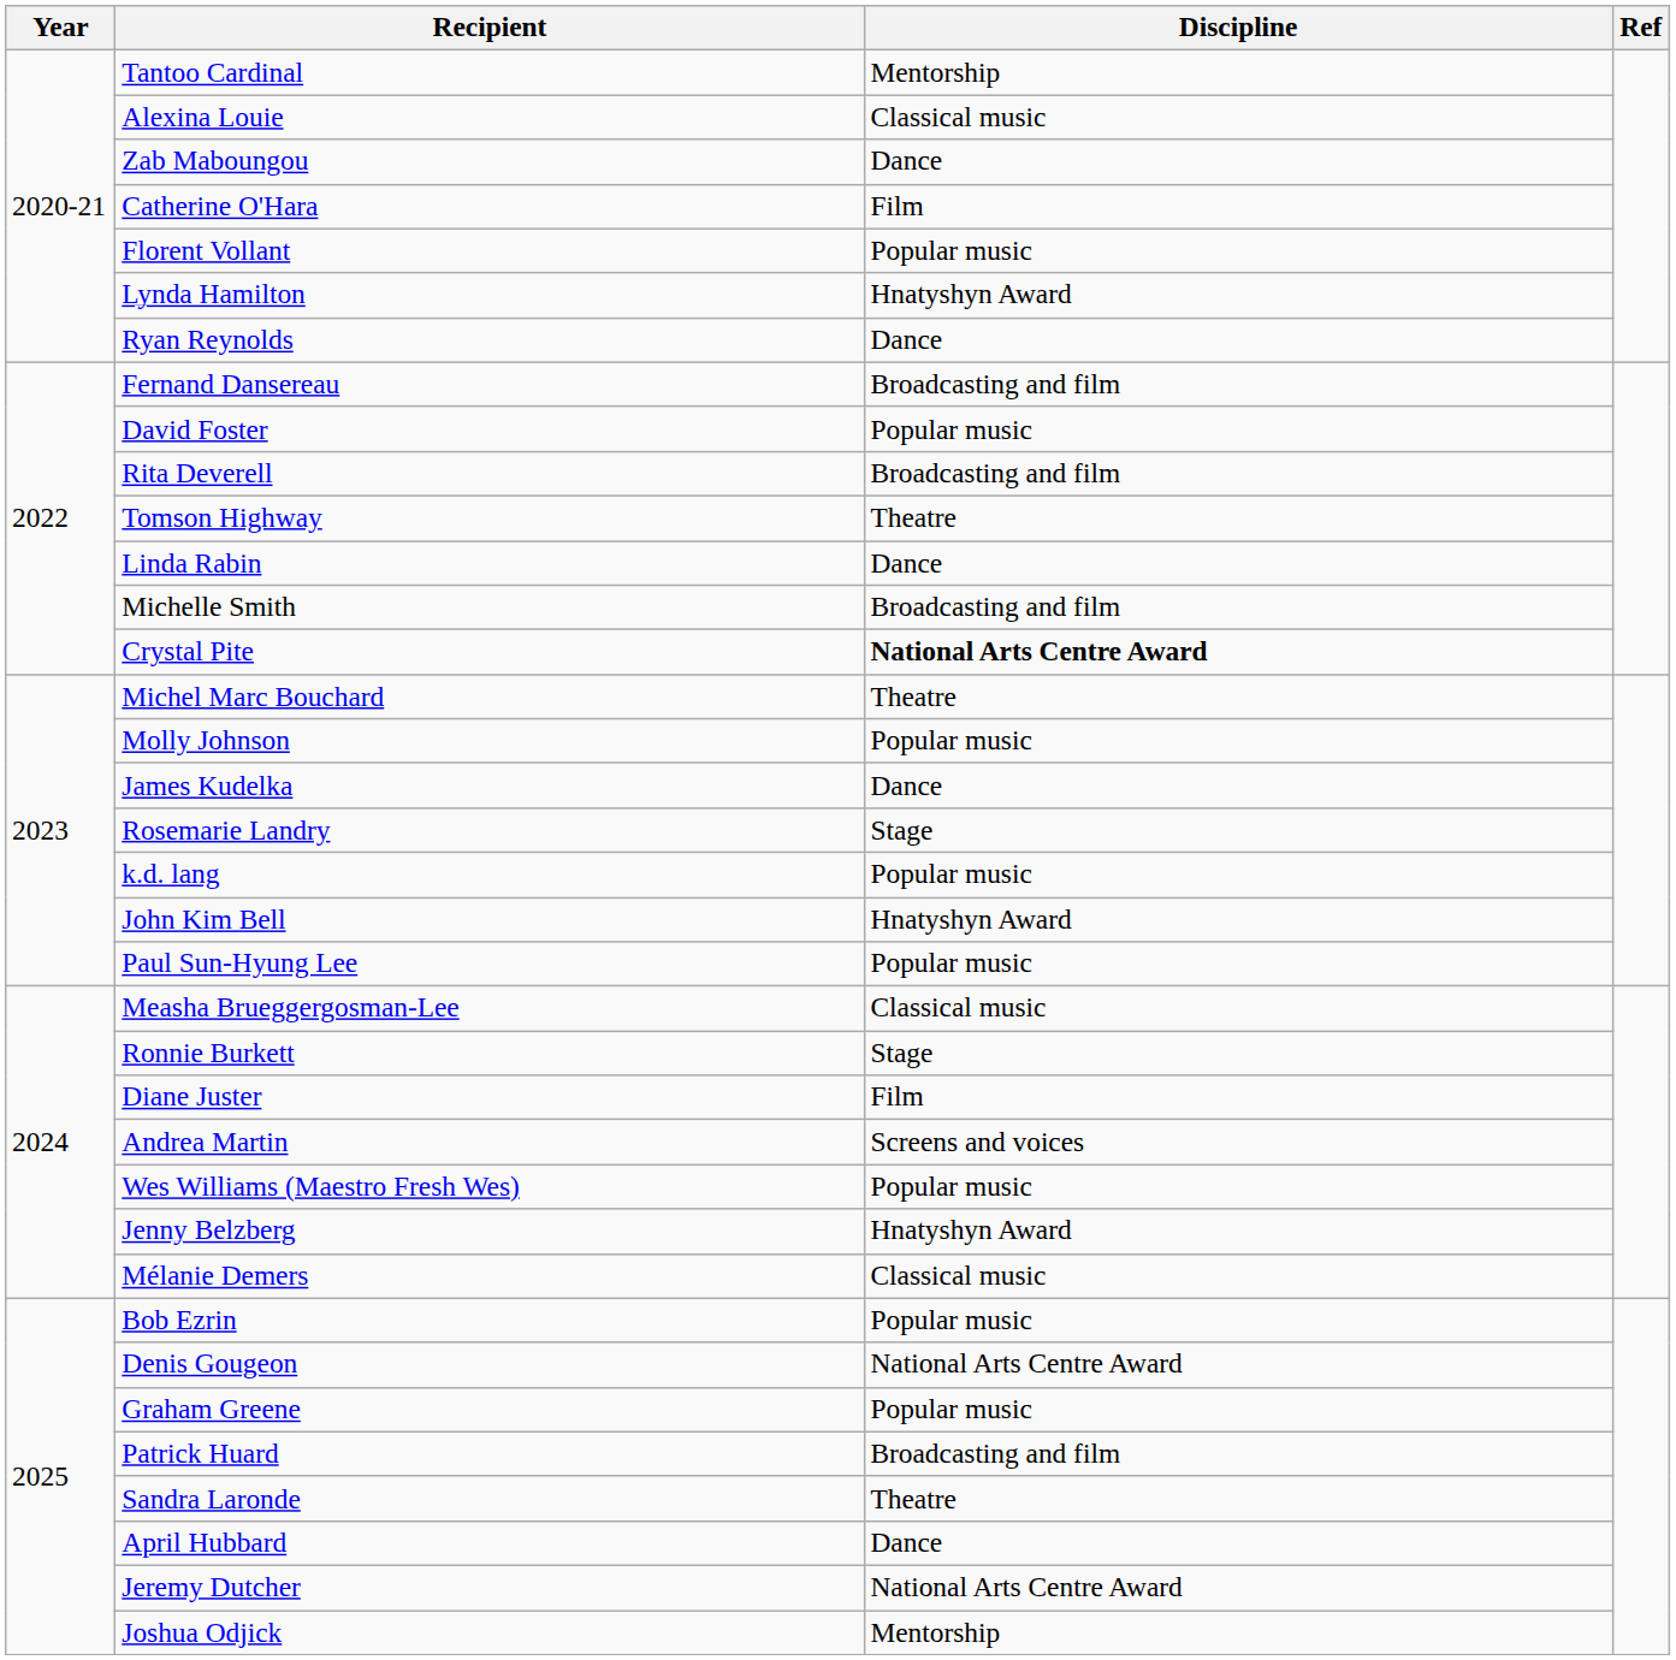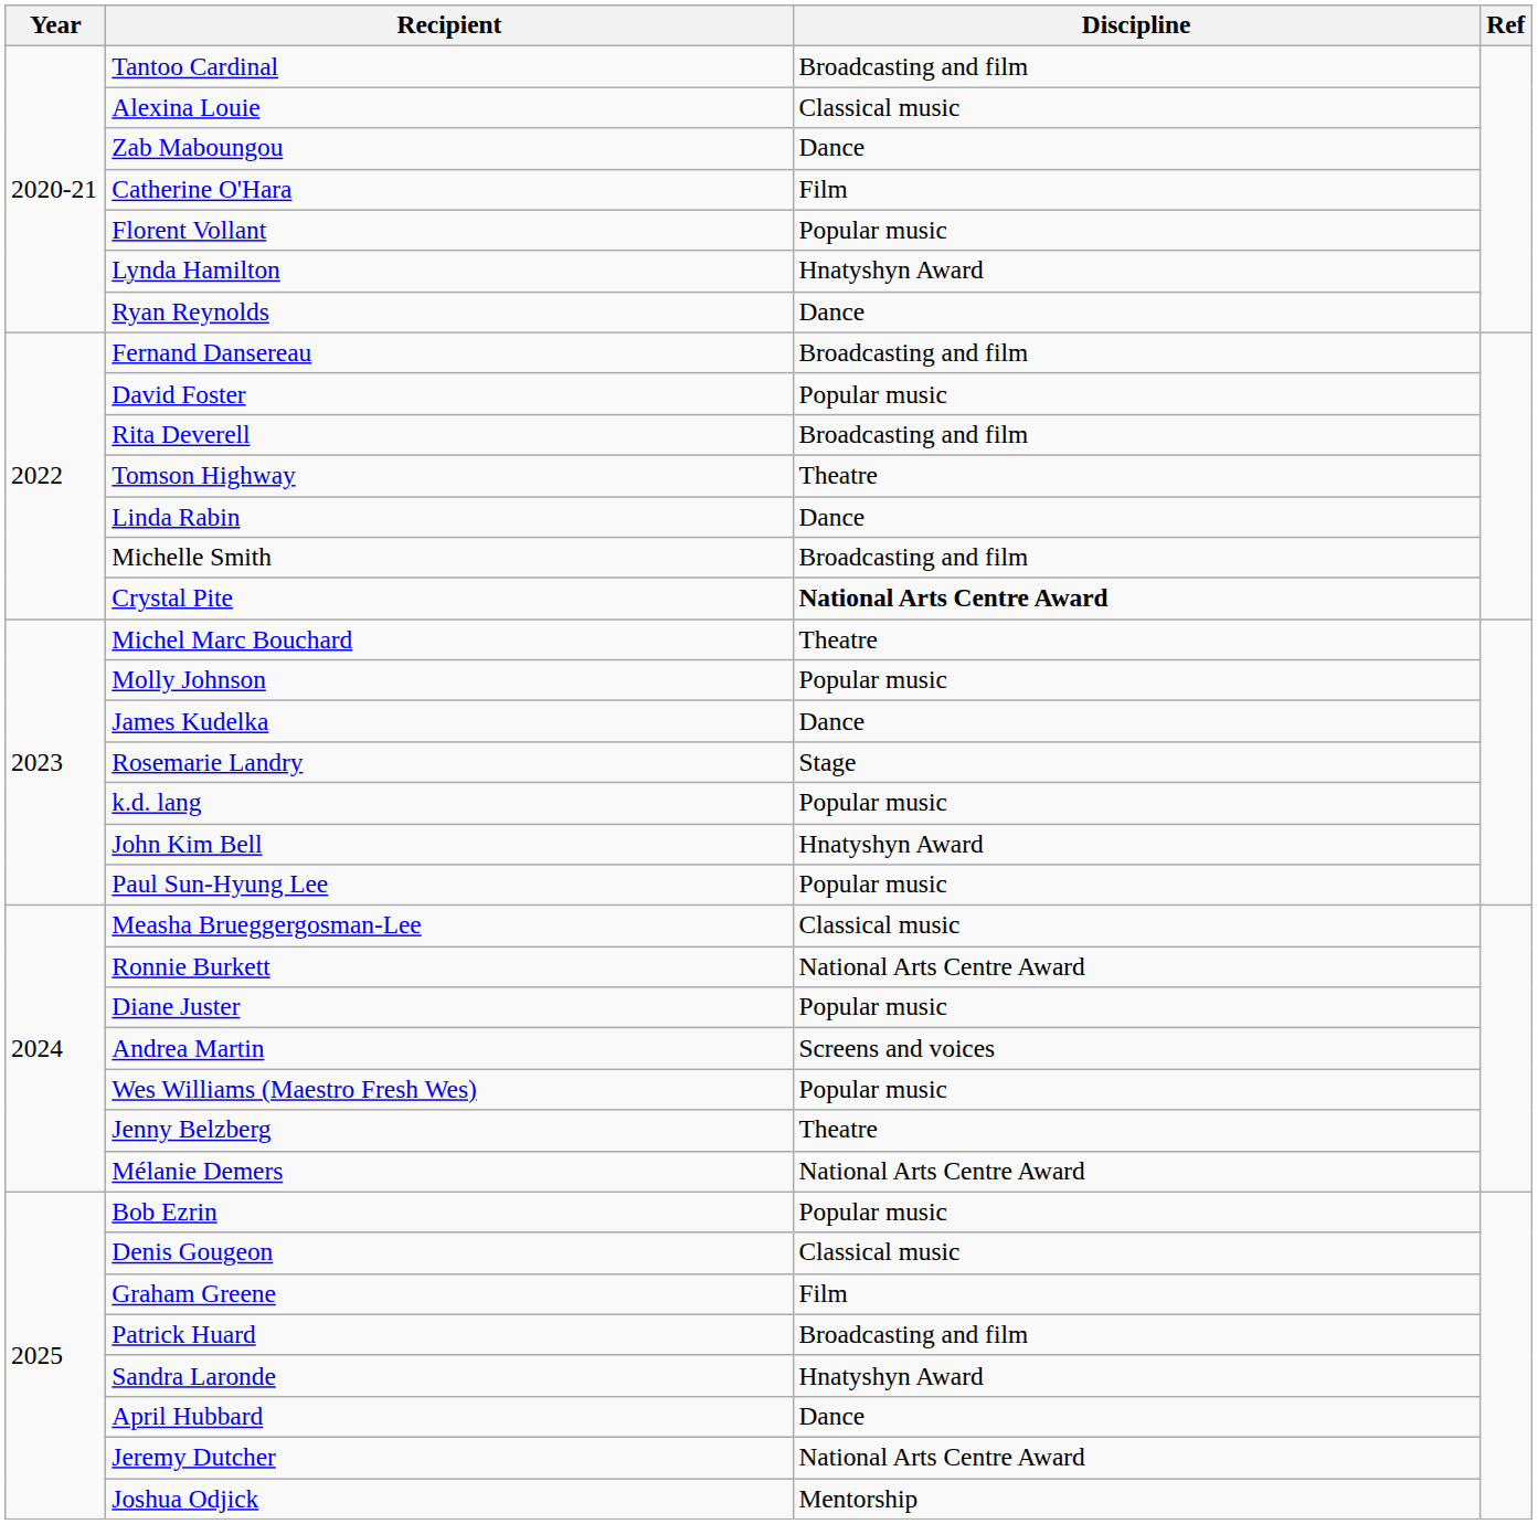Tantoo Cardinal | Discipline: Mentorship -> Broadcasting and film
Ronnie Burkett | Discipline: Stage -> National Arts Centre Award
Diane Juster | Discipline: Film -> Popular music
Jenny Belzberg | Discipline: Hnatyshyn Award -> Theatre
Mélanie Demers | Discipline: Classical music -> National Arts Centre Award
Denis Gougeon | Discipline: National Arts Centre Award -> Classical music
Graham Greene | Discipline: Popular music -> Film
Sandra Laronde | Discipline: Theatre -> Hnatyshyn Award
